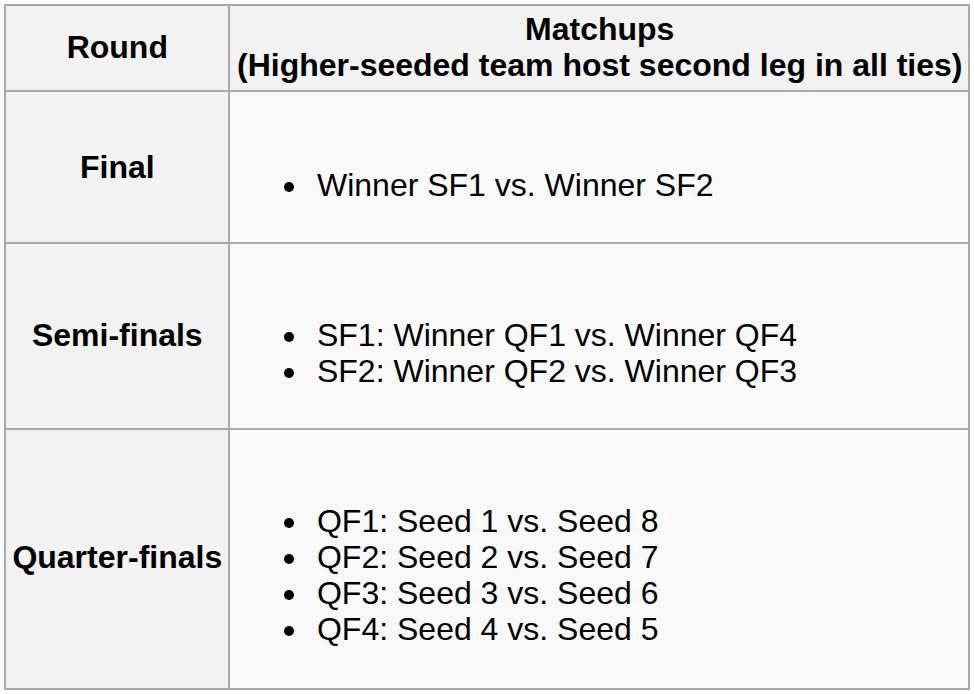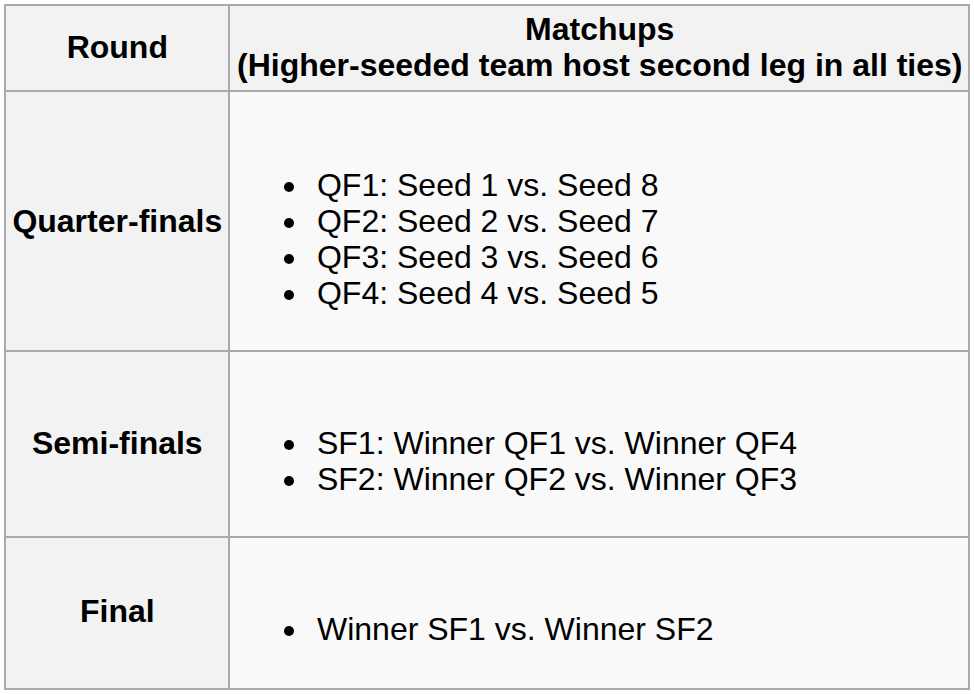rows swapped: Quarter-finals <-> Final
